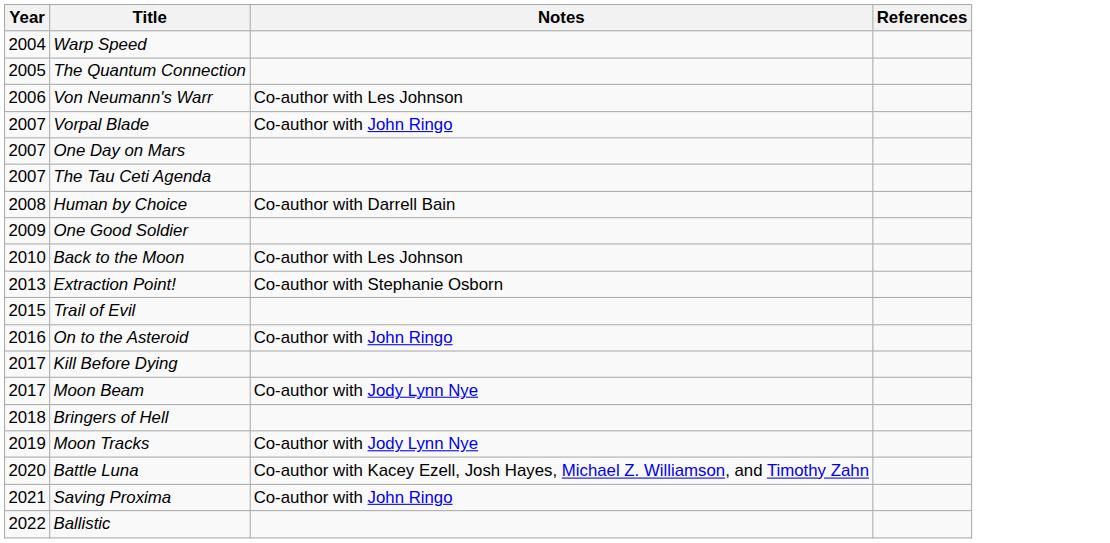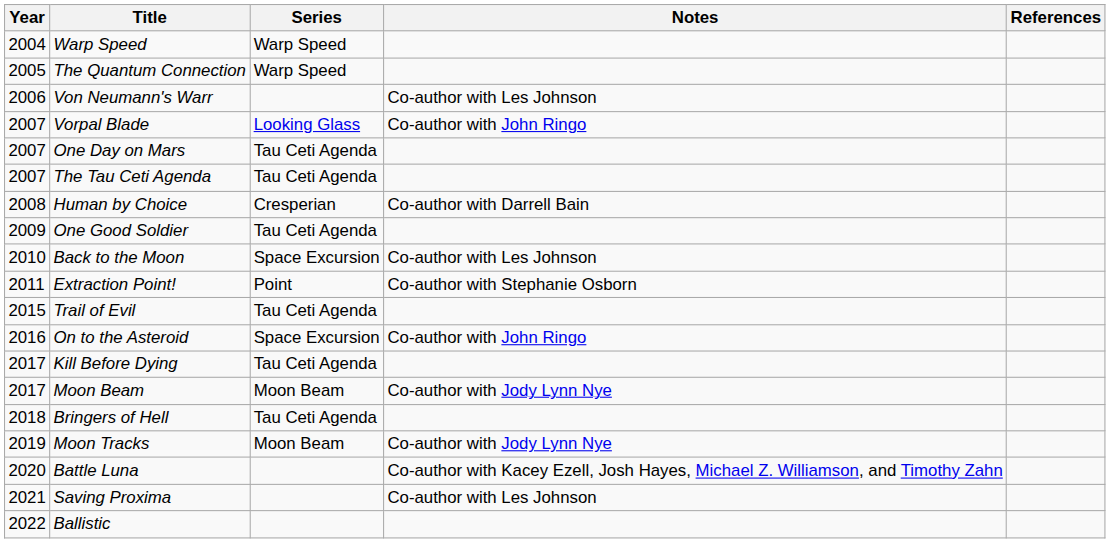+ column: Series | Warp Speed | Warp Speed | Looking Glass | Tau Ceti Agenda | Tau Ceti Agenda | Cresperian | Tau Ceti Agenda | Space Excursion | Point | Tau Ceti Agenda | Space Excursion | Tau Ceti Agenda | Moon Beam | Tau Ceti Agenda | Moon Beam
Extraction Point! | Year: 2013 -> 2011
Saving Proxima | Notes: Co-author with John Ringo -> Co-author with Les Johnson
